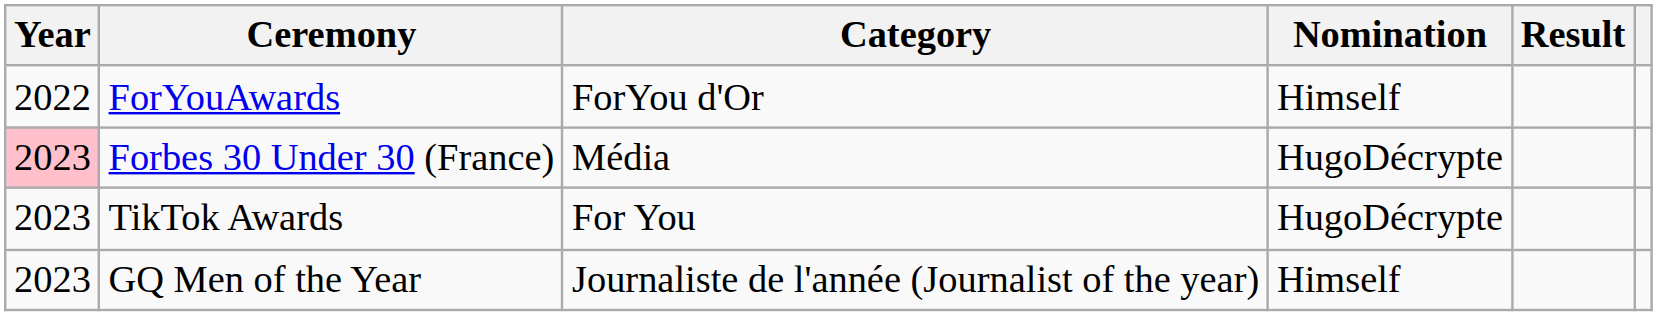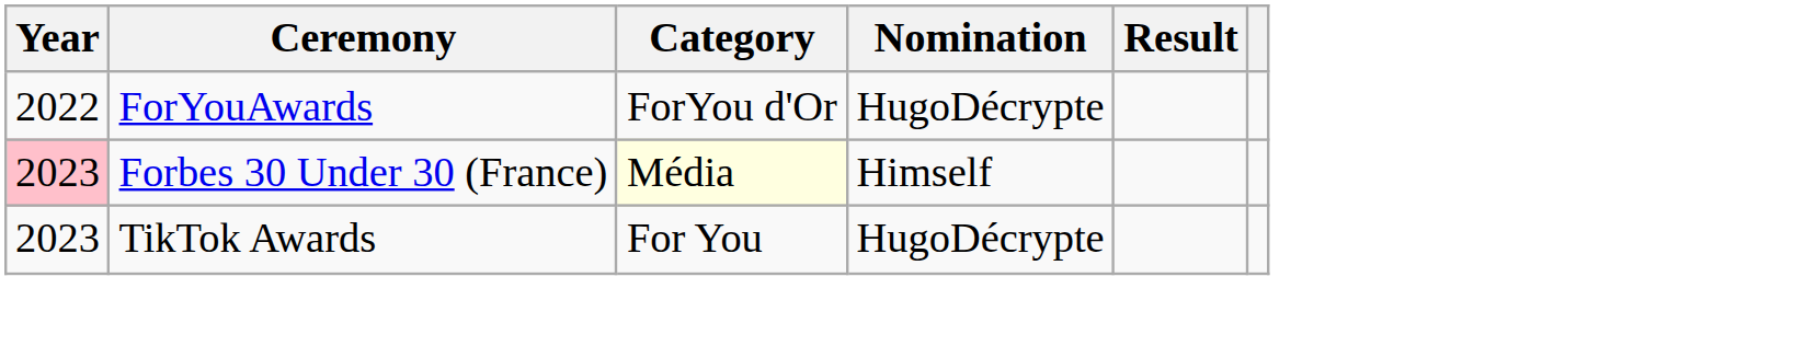ForYouAwards | Nomination: Himself -> HugoDécrypte
Forbes 30 Under 30 (France) | Category: no background -> lightyellow background
Forbes 30 Under 30 (France) | Nomination: HugoDécrypte -> Himself
- row: 2023 | GQ Men of the Year | Journaliste de l'année (Journalist of the year) | Himself
